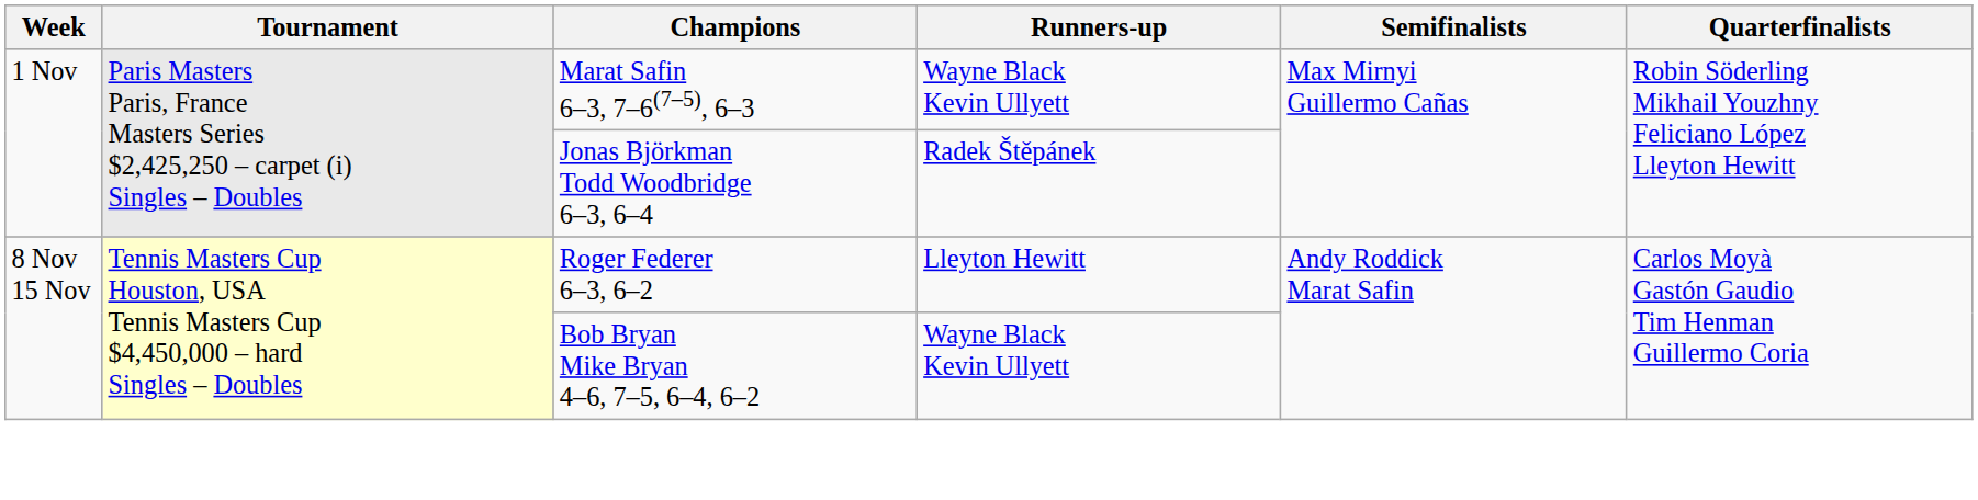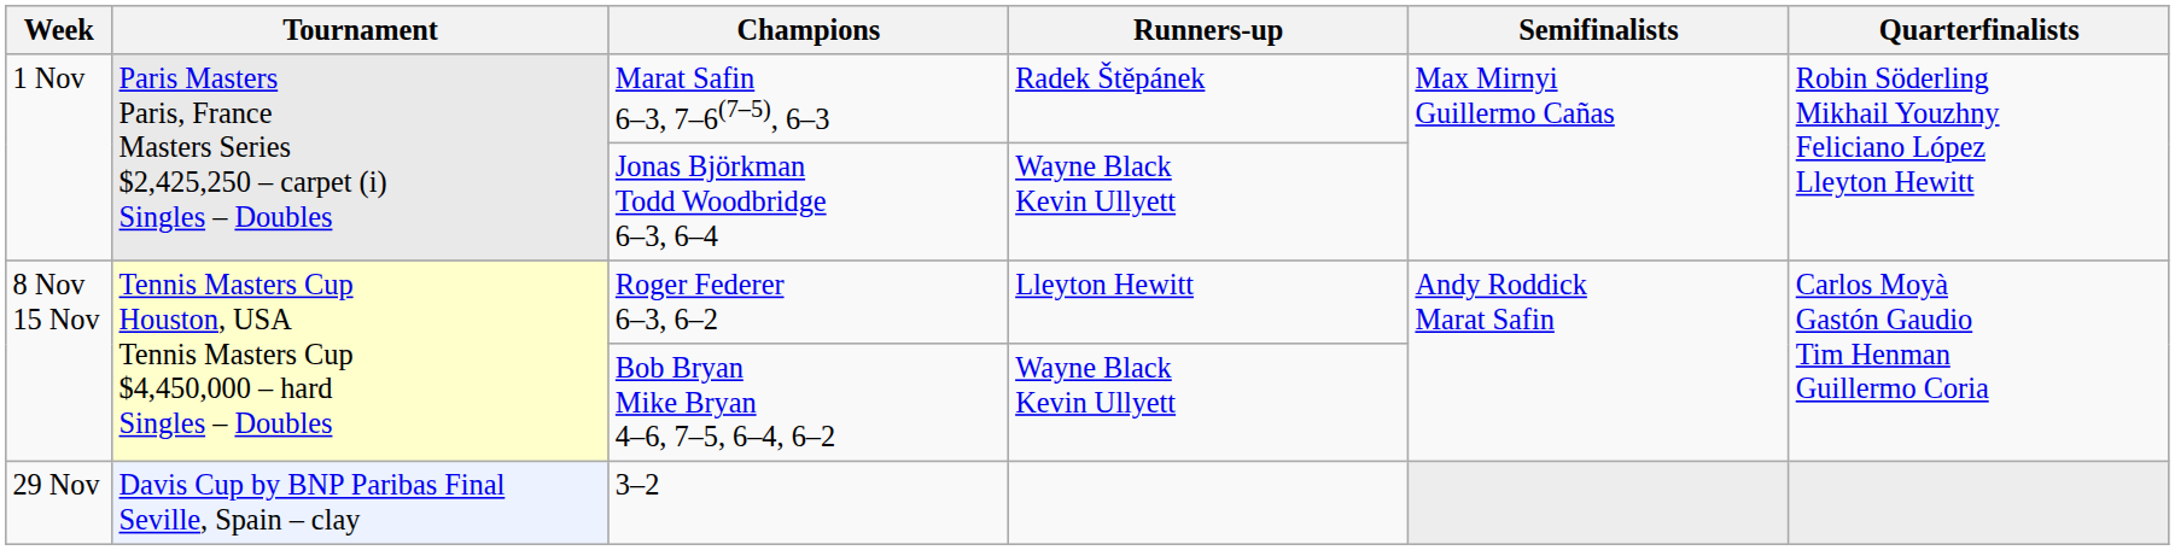Marat Safin 6–3, 7–6(7–5), 6–3 | Runners-up: Wayne Black Kevin Ullyett -> Radek Štěpánek
Jonas Björkman Todd Woodbridge 6–3, 6–4 | Runners-up: Radek Štěpánek -> Wayne Black Kevin Ullyett
+ row: 29 Nov | Davis Cup by BNP Paribas Final Seville, Spain – clay | 3–2
